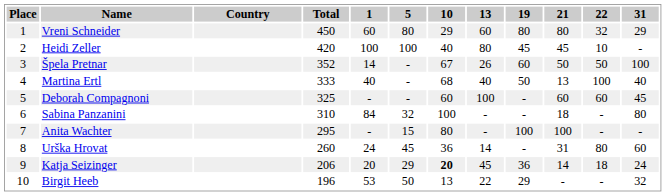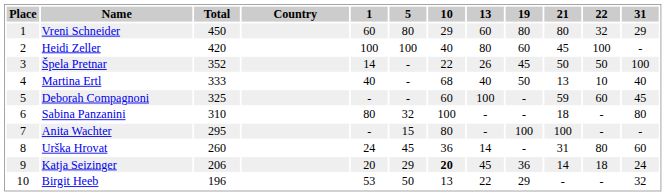columns swapped: Country <-> Total
Heidi Zeller | 19: 45 -> 60
Heidi Zeller | 22: 10 -> 100
Špela Pretnar | 10: 67 -> 22
Špela Pretnar | 19: 60 -> 45
Martina Ertl | 22: 100 -> 10
Deborah Compagnoni | 21: 60 -> 59
Sabina Panzanini | 1: 84 -> 80
